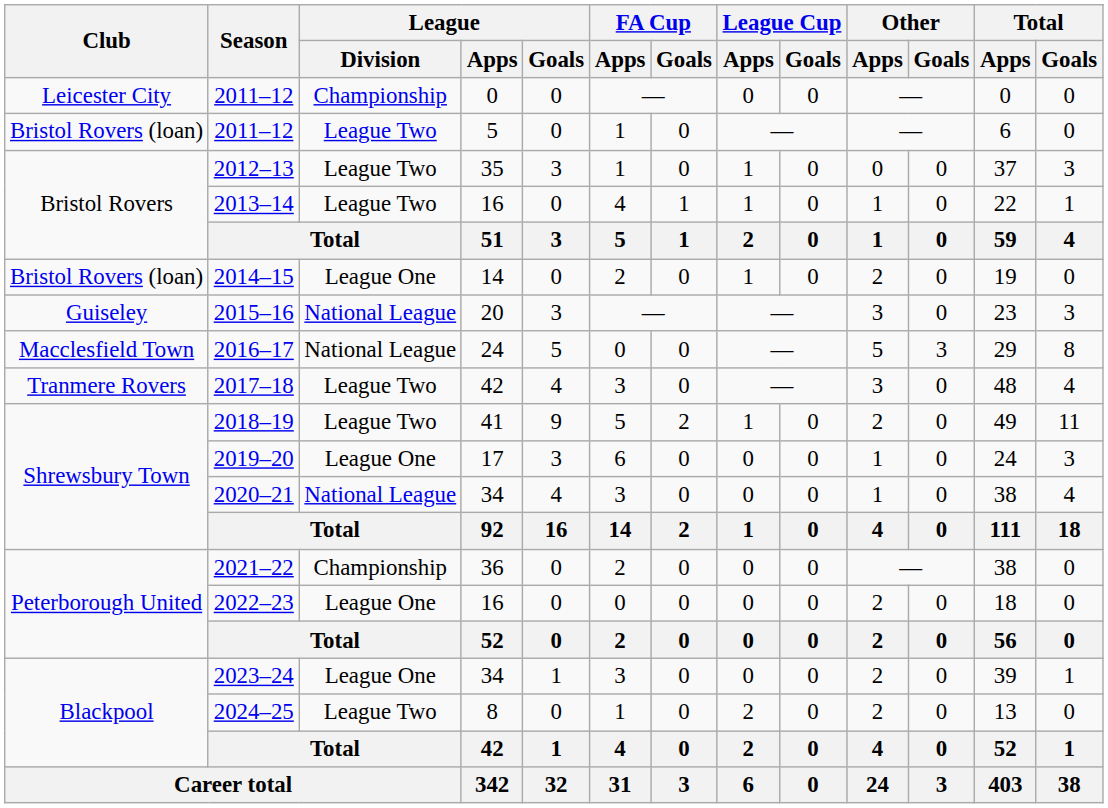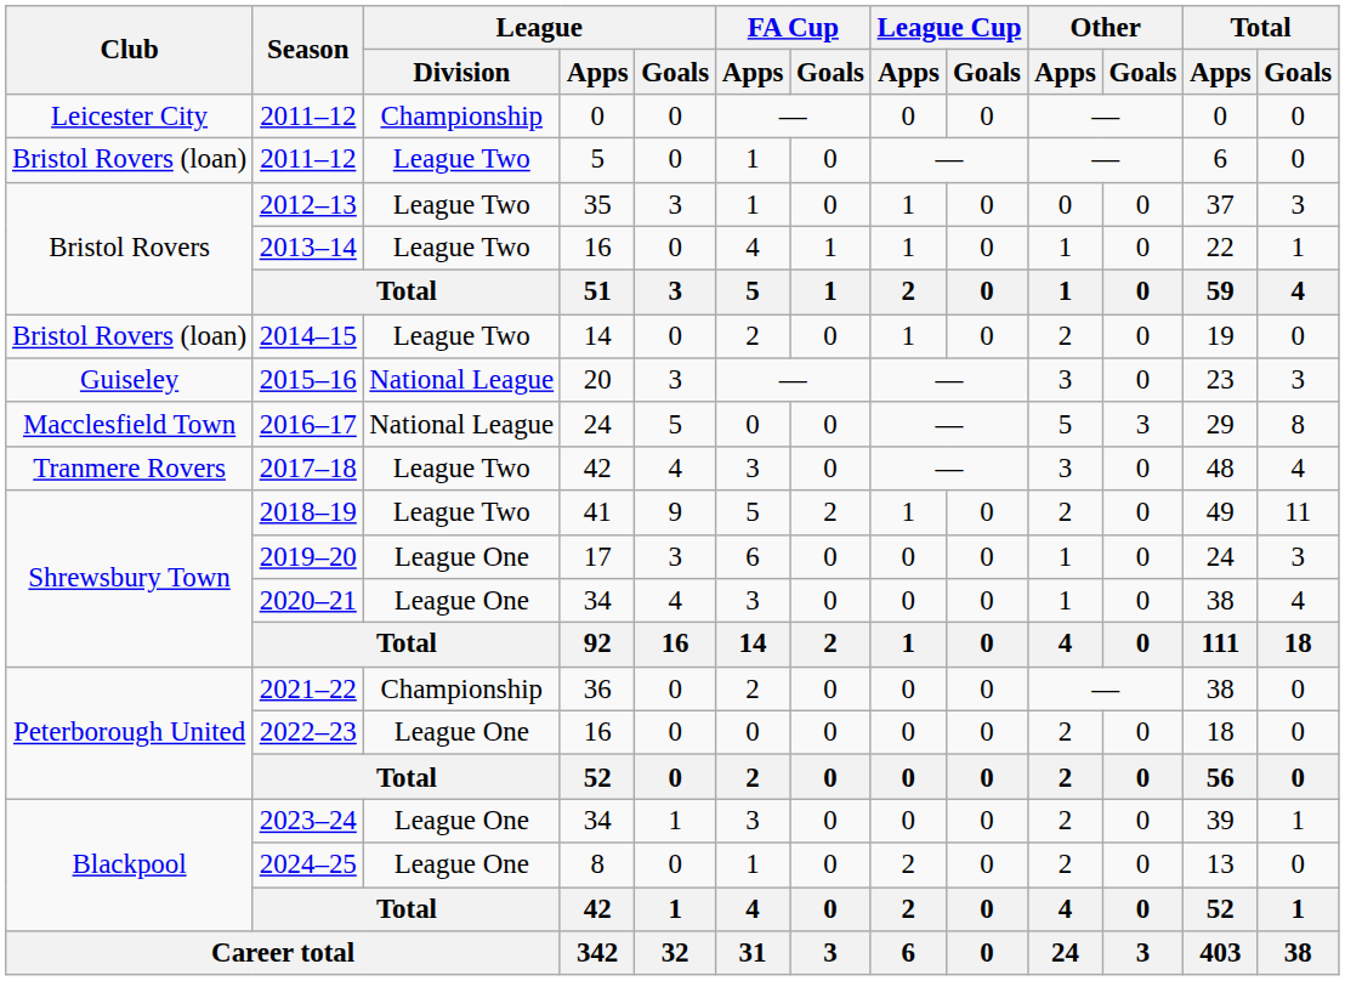2014–15 | League / Division: League One -> League Two
2020–21 | League / Division: National League -> League One
2024–25 | League / Division: League Two -> League One
